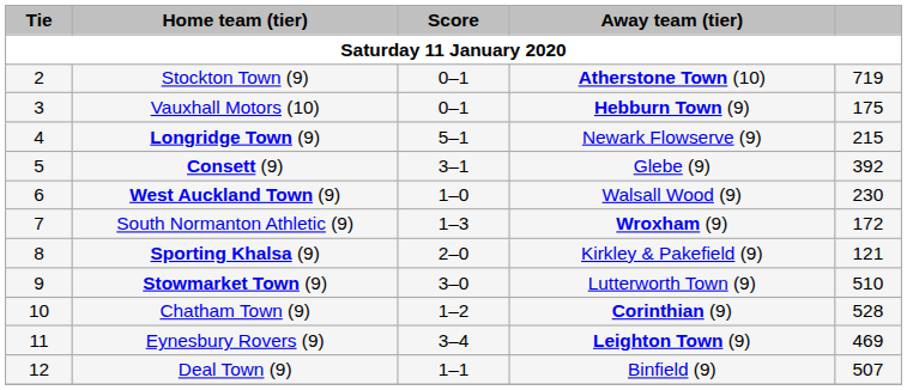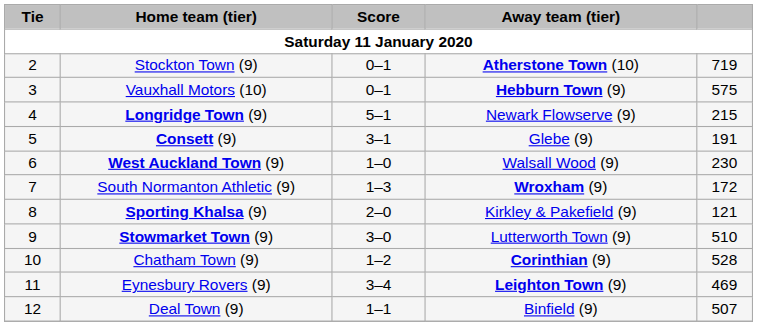Vauxhall Motors (10) | column 5: 175 -> 575
Consett (9) | column 5: 392 -> 191
